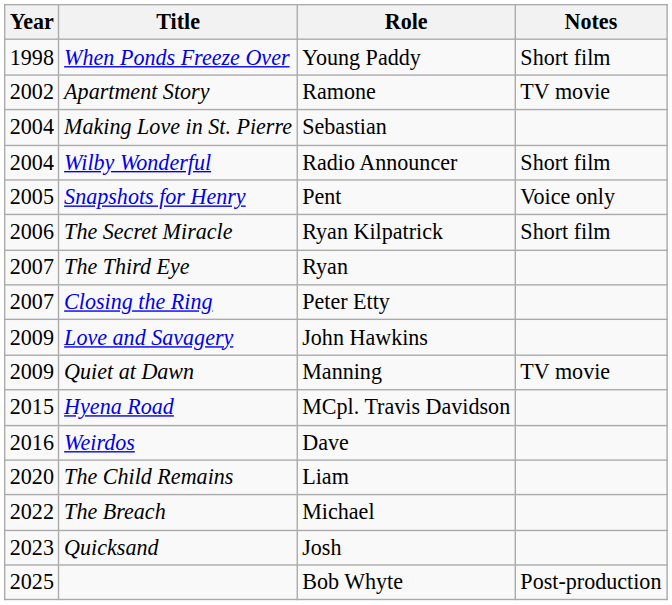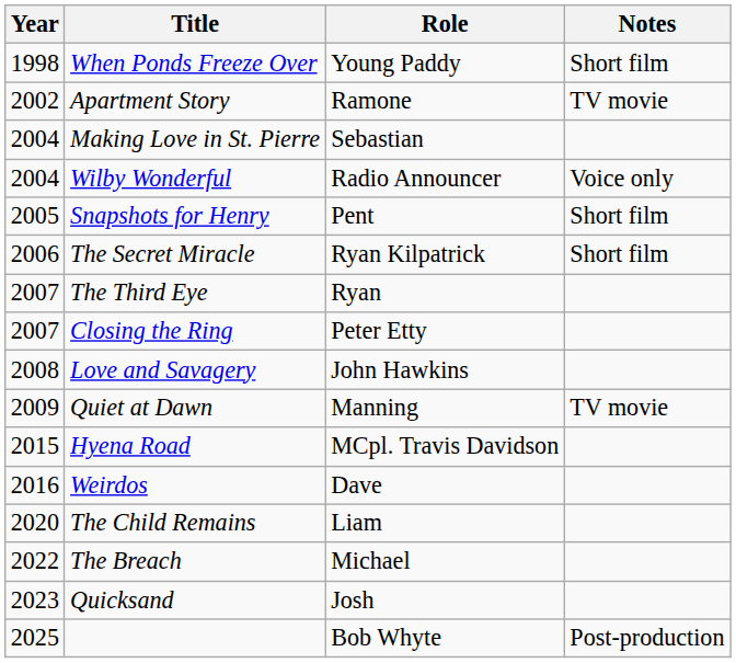Wilby Wonderful | Notes: Short film -> Voice only
Snapshots for Henry | Notes: Voice only -> Short film
Love and Savagery | Year: 2009 -> 2008
